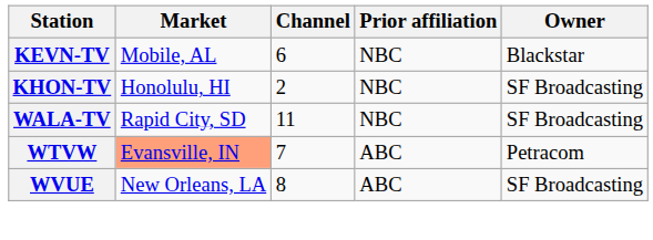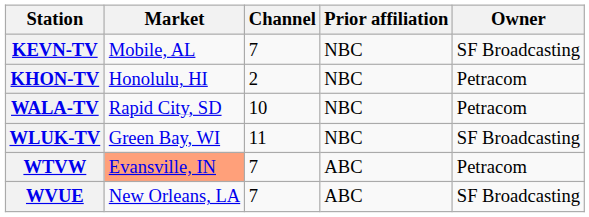KEVN-TV | Channel: 6 -> 7
KEVN-TV | Owner: Blackstar -> SF Broadcasting
KHON-TV | Owner: SF Broadcasting -> Petracom
WALA-TV | Channel: 11 -> 10
WALA-TV | Owner: SF Broadcasting -> Petracom
+ row: WLUK-TV | Green Bay, WI | 11 | NBC | SF Broadcasting
WVUE | Channel: 8 -> 7
